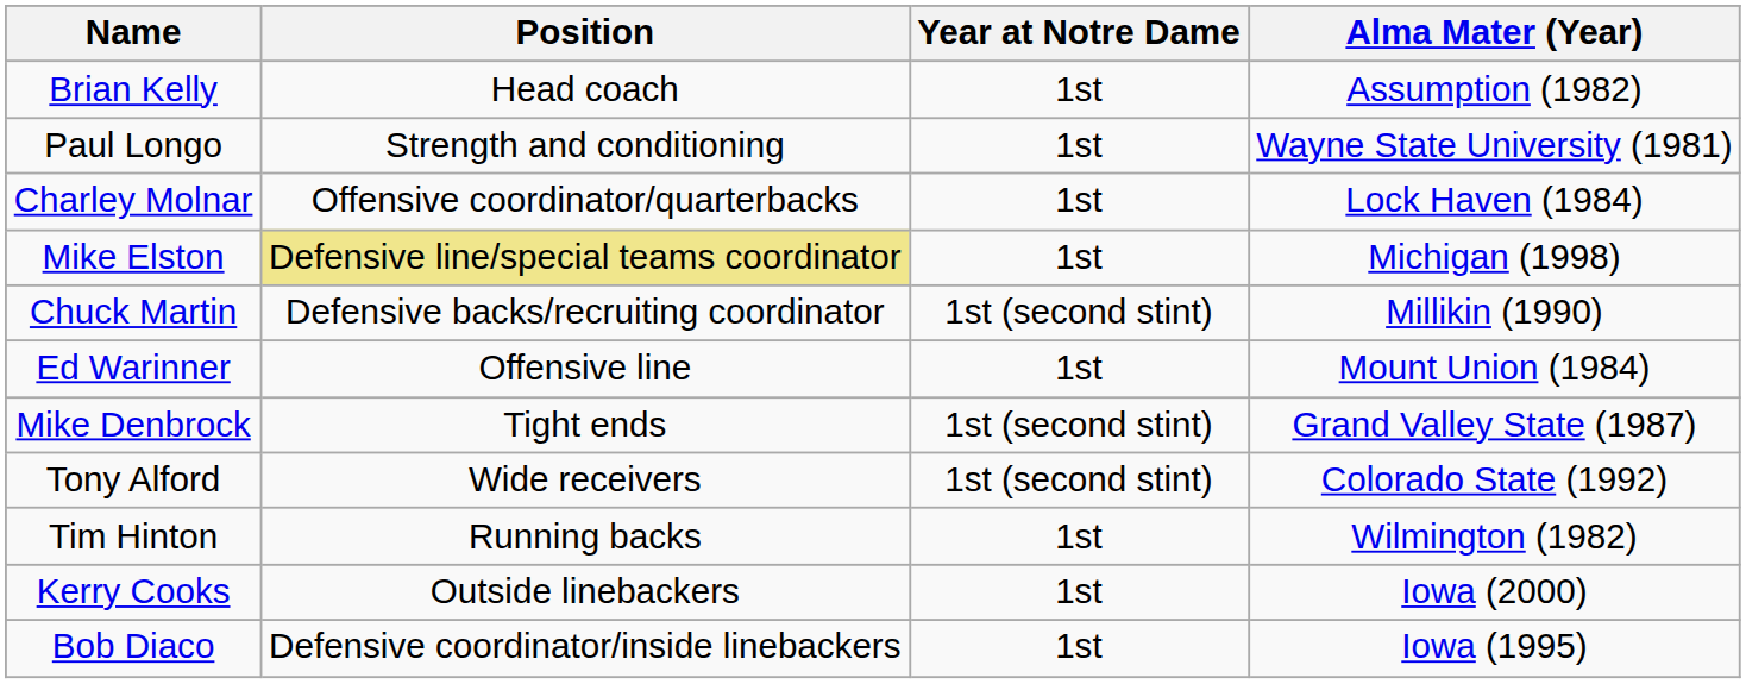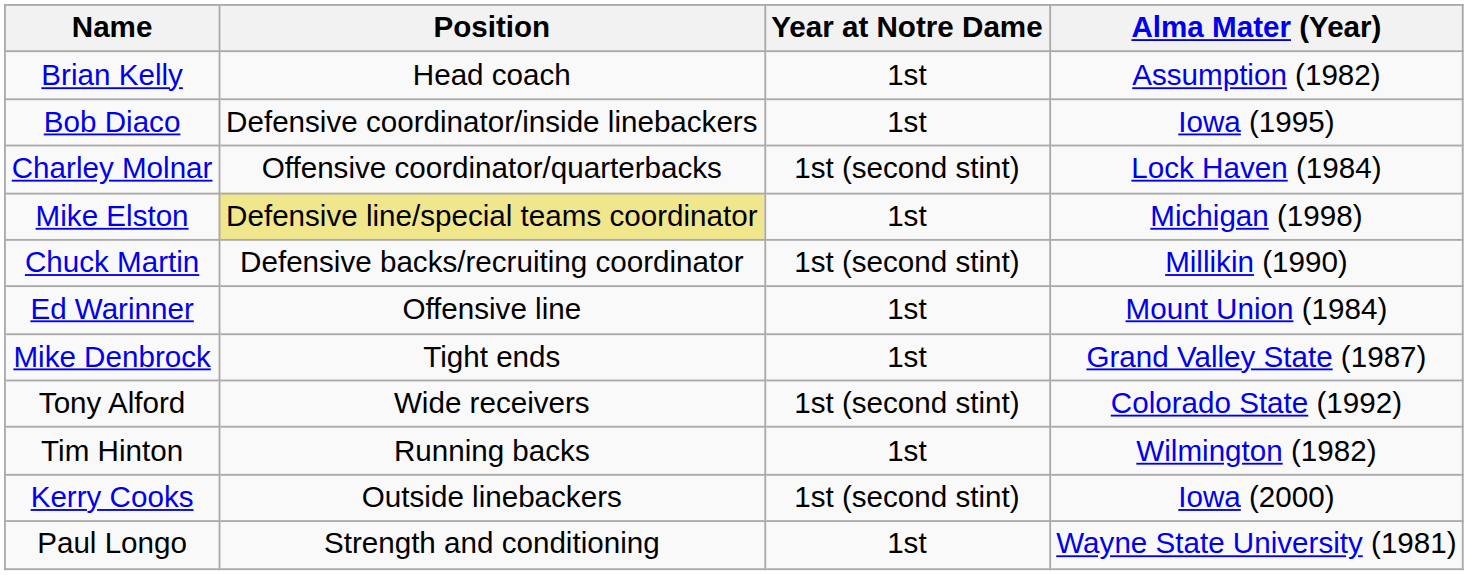rows swapped: Bob Diaco <-> Paul Longo
Charley Molnar | Year at Notre Dame: 1st -> 1st (second stint)
Mike Denbrock | Year at Notre Dame: 1st (second stint) -> 1st
Kerry Cooks | Year at Notre Dame: 1st -> 1st (second stint)
